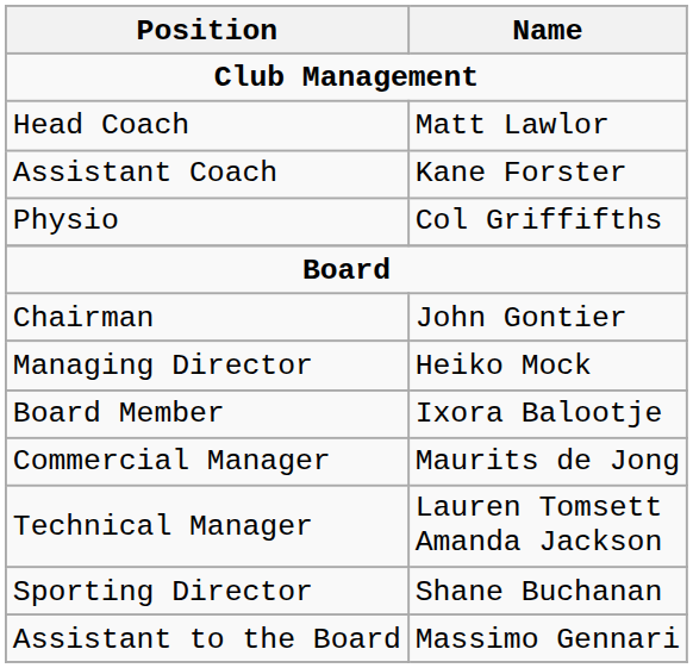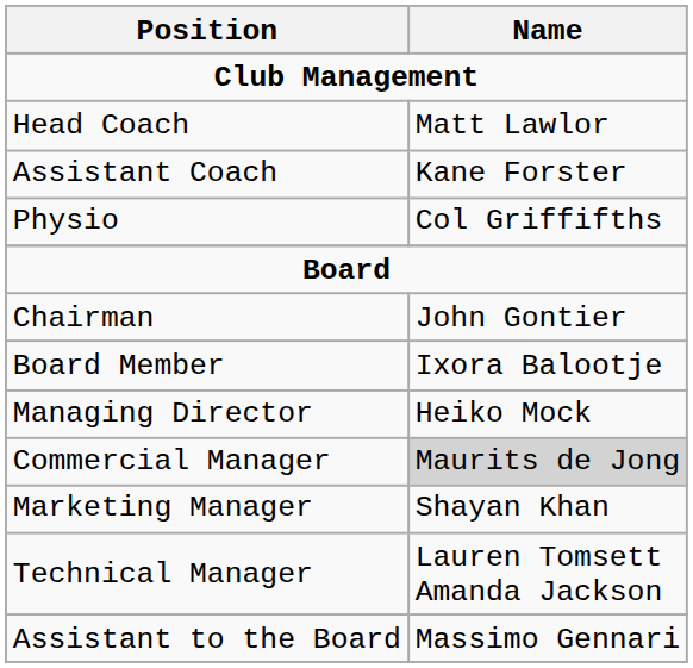rows swapped: Managing Director <-> Board Member
Commercial Manager | Name: no background -> lightgrey background
+ row: Marketing Manager | Shayan Khan
- row: Sporting Director | Shane Buchanan
